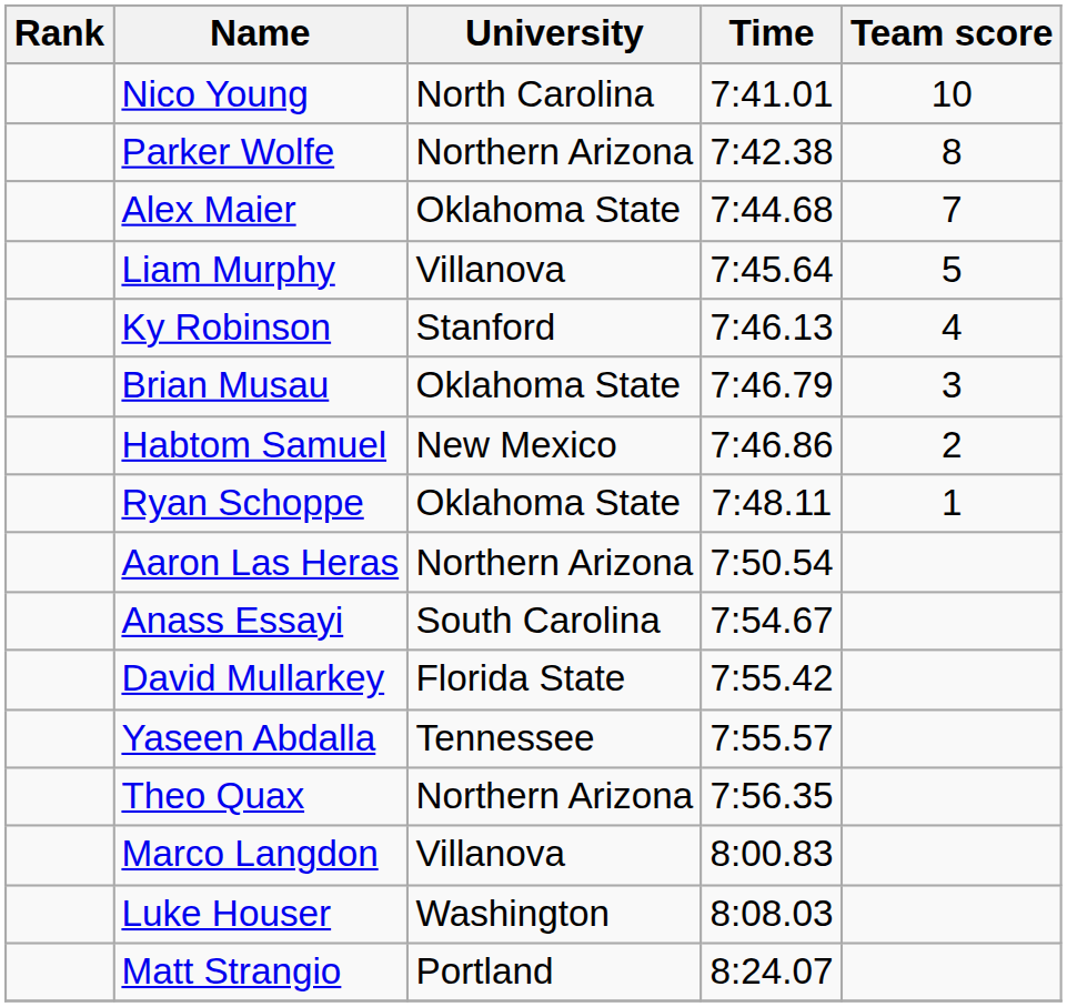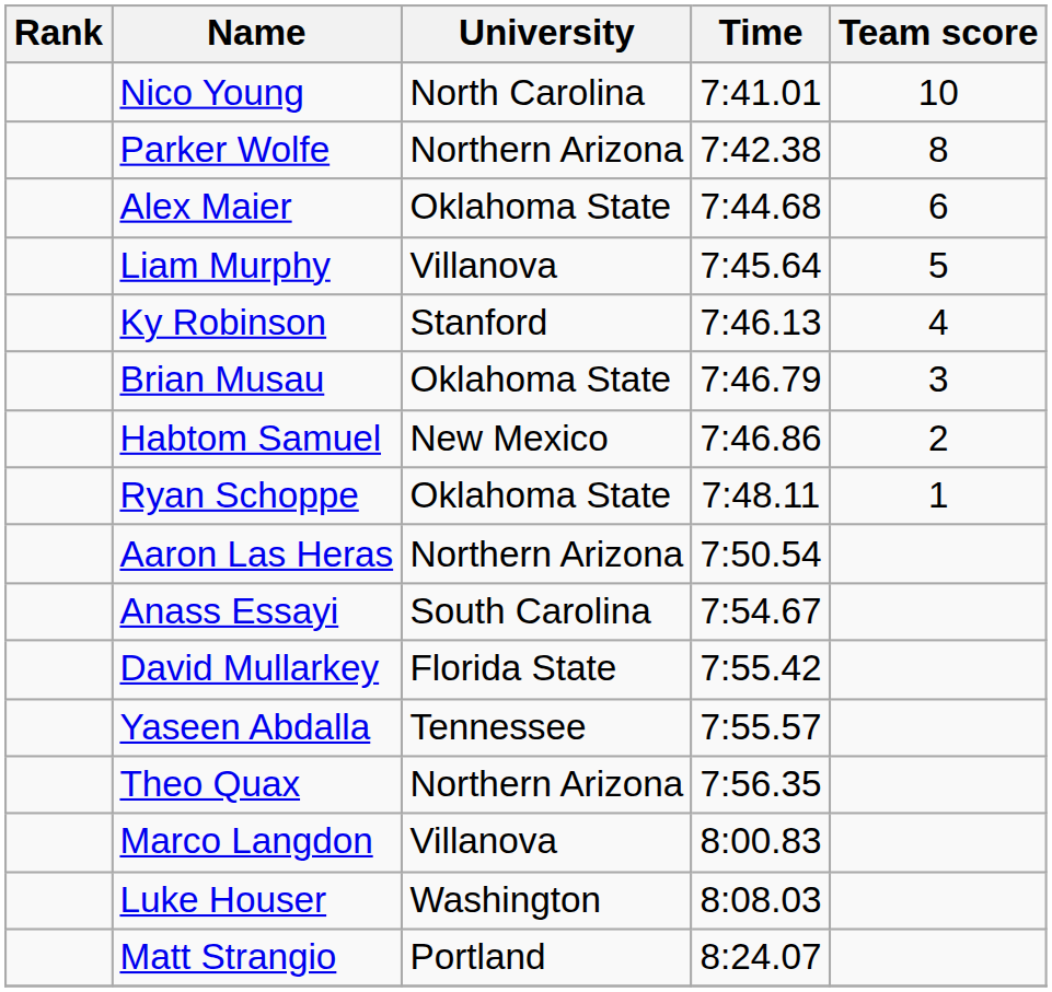Alex Maier | Team score: 7 -> 6
